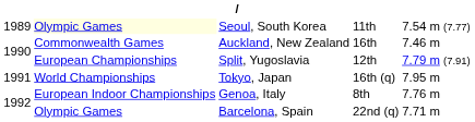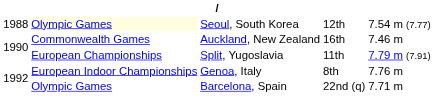Seoul, South Korea | column 1: 1989 -> 1988
Seoul, South Korea | column 4: 11th -> 12th
Split, Yugoslavia | column 4: 12th -> 11th
- row: 1991 | World Championships | Tokyo, Japan | 16th (q) | 7.95 m
